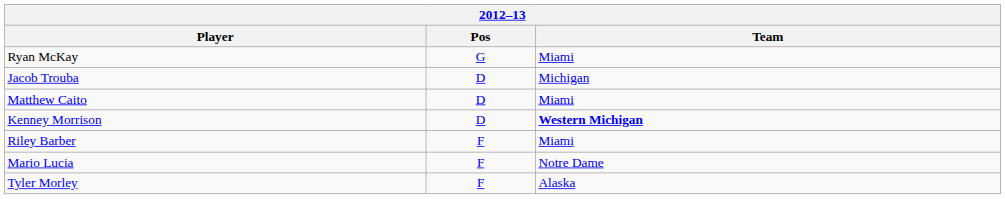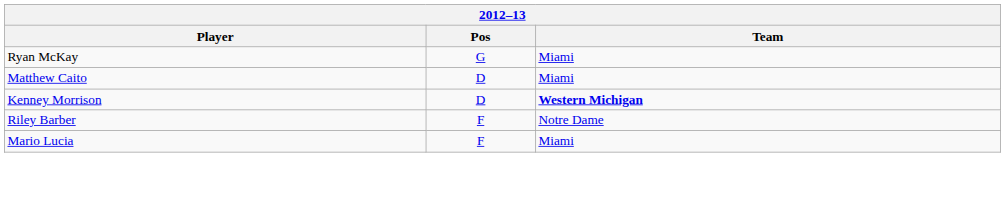- row: Jacob Trouba | D | Michigan
Riley Barber | Team: Miami -> Notre Dame
Mario Lucia | Team: Notre Dame -> Miami
- row: Tyler Morley | F | Alaska
